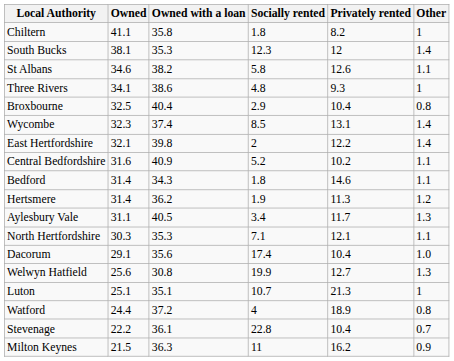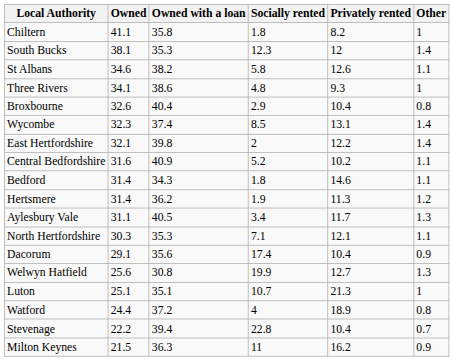Broxbourne | Owned: 32.5 -> 32.6
Dacorum | Other: 1.0 -> 0.9
Stevenage | Owned with a loan: 36.1 -> 39.4
